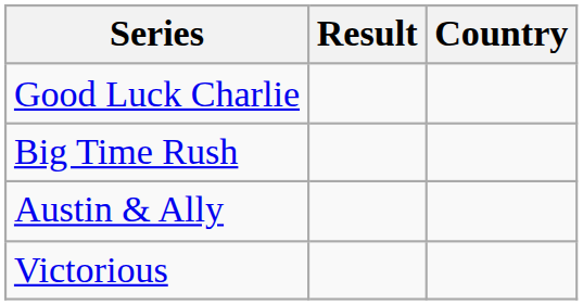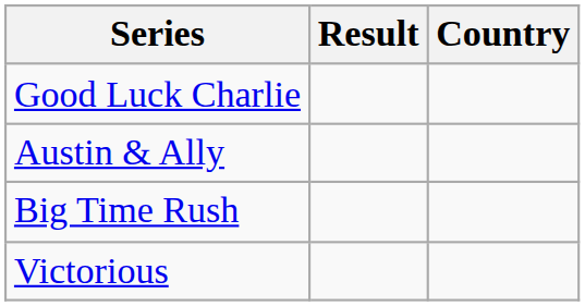rows swapped: Big Time Rush <-> Austin & Ally
